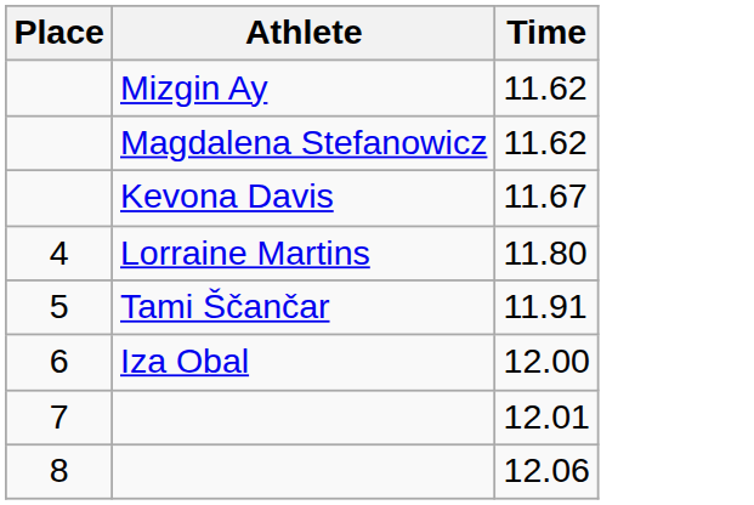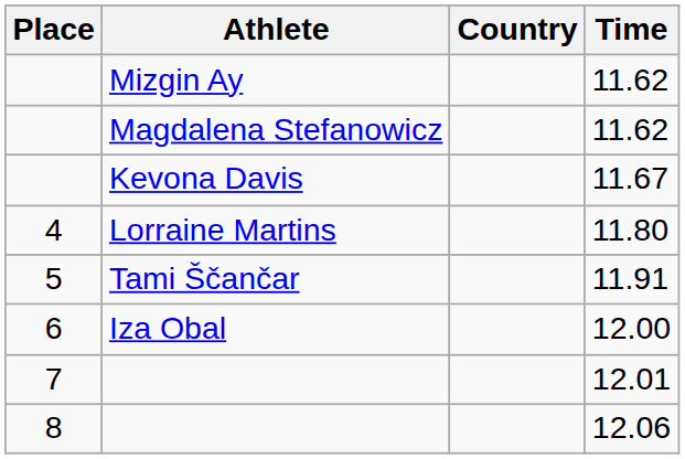+ column: Country
